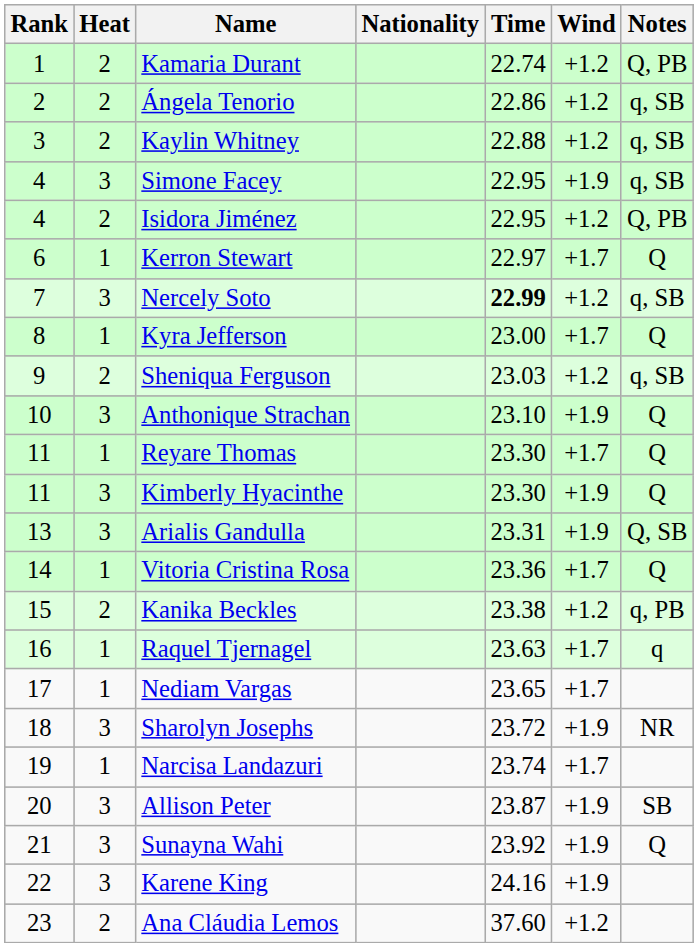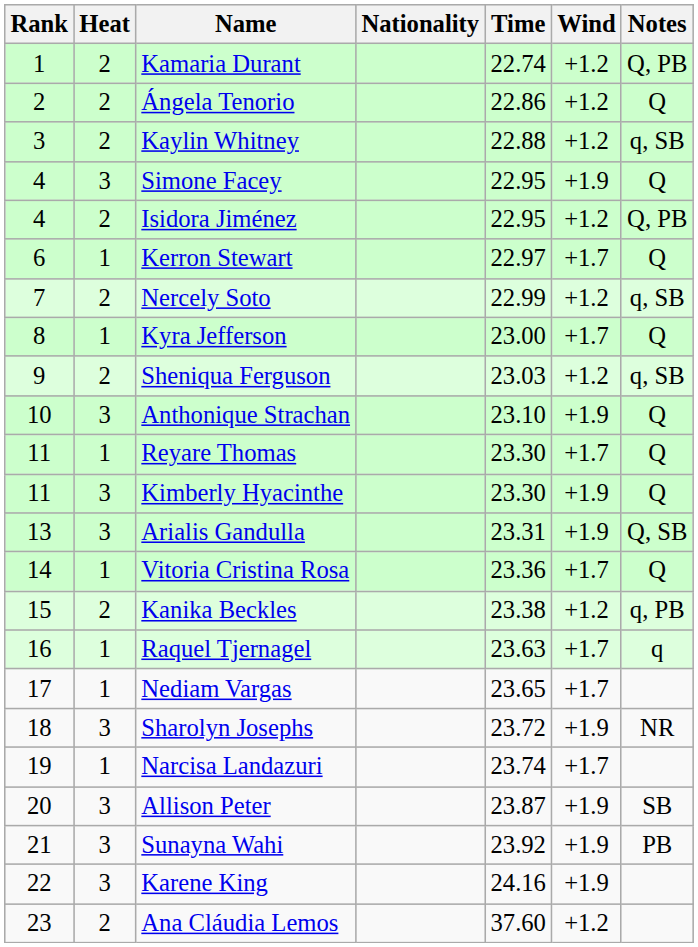Ángela Tenorio | Notes: q, SB -> Q
Simone Facey | Notes: q, SB -> Q
Nercely Soto | Heat: 3 -> 2
Nercely Soto | Time: bold -> normal
Sunayna Wahi | Notes: Q -> PB
